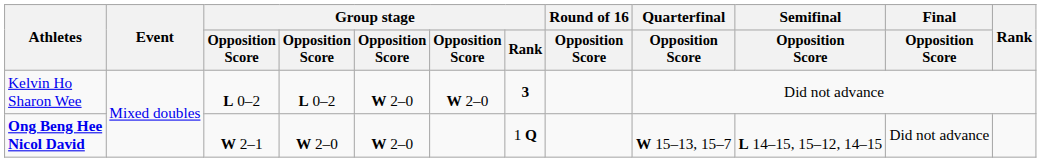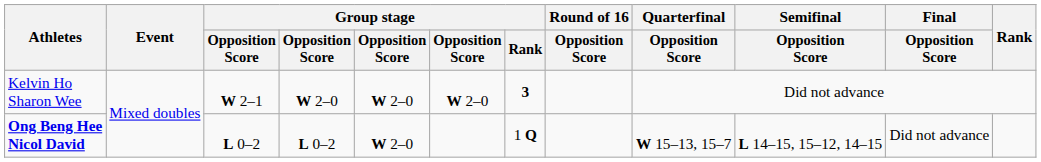Kelvin Ho Sharon Wee | column 3: L 0–2 -> W 2–1
Kelvin Ho Sharon Wee | column 4: L 0–2 -> W 2–0
Ong Beng Hee Nicol David | column 3: W 2–1 -> L 0–2
Ong Beng Hee Nicol David | column 4: W 2–0 -> L 0–2
